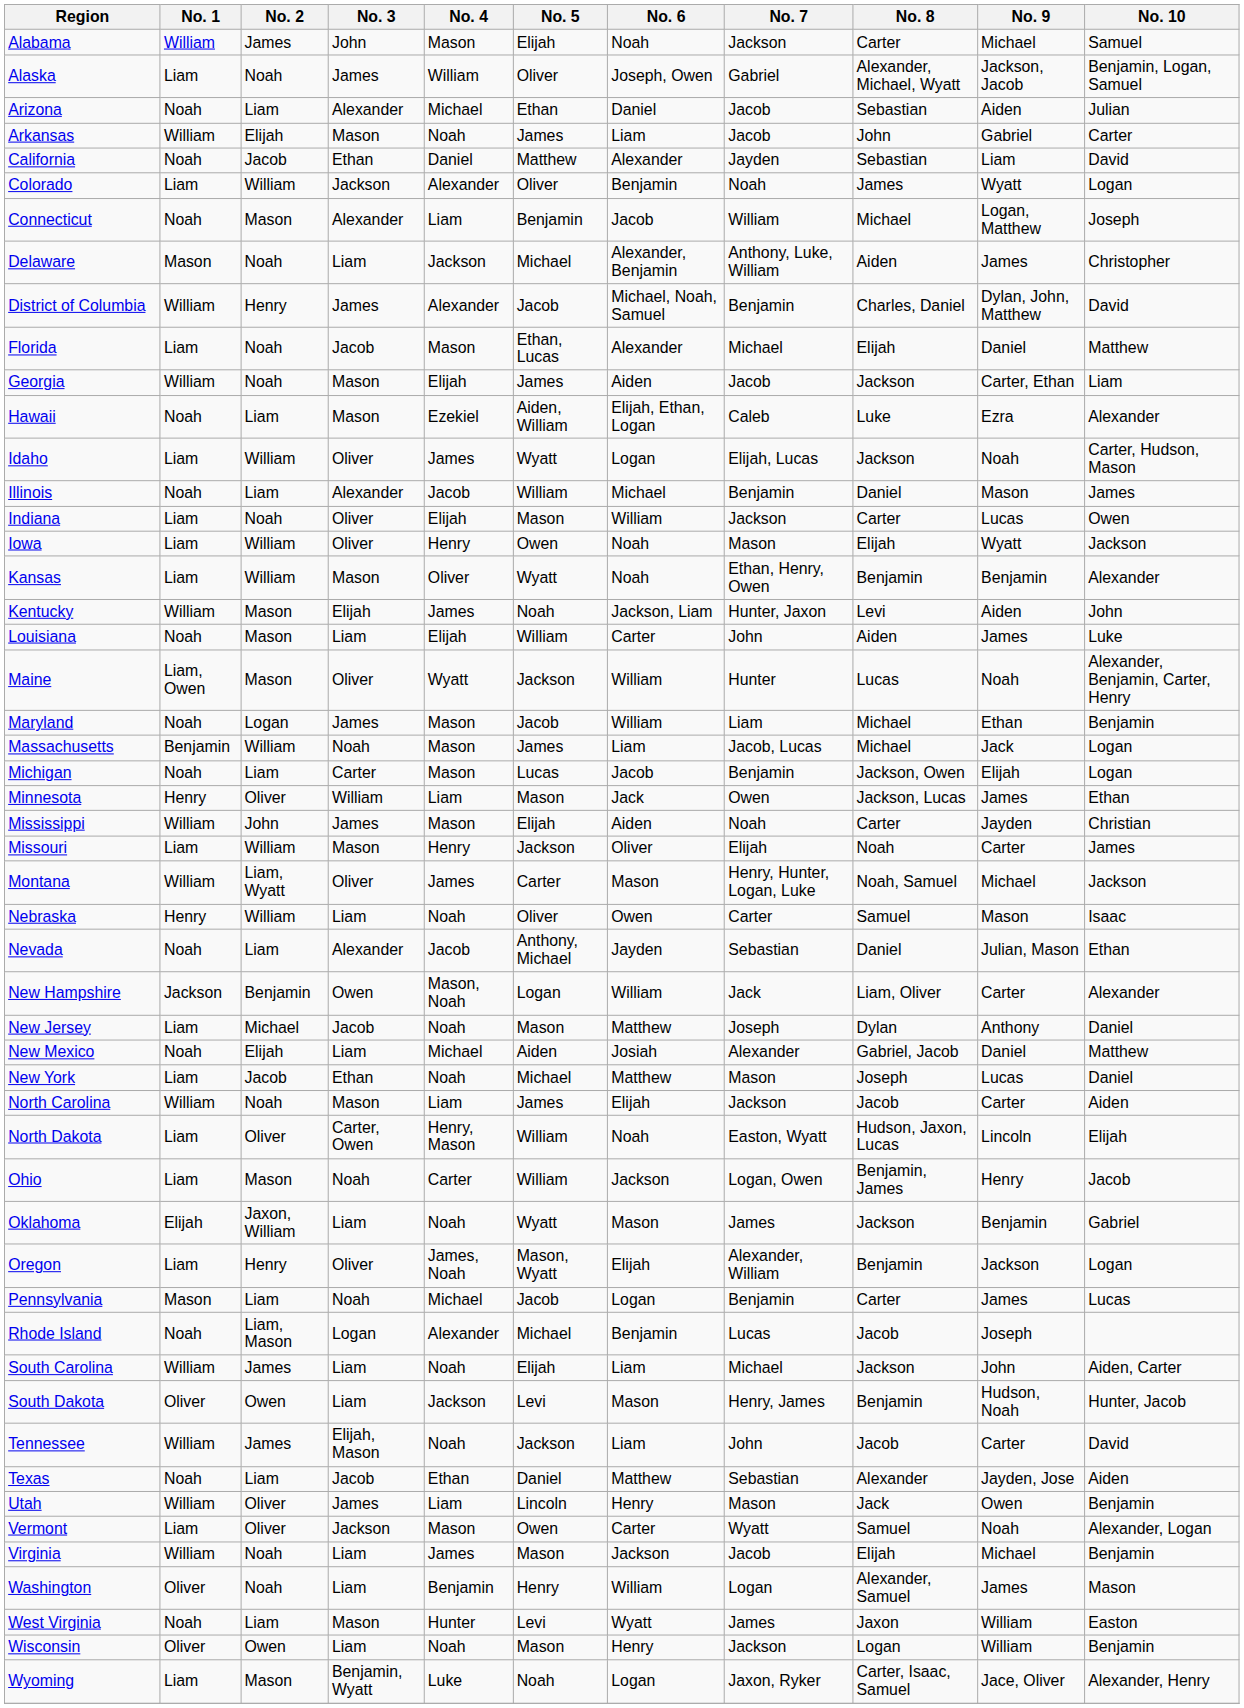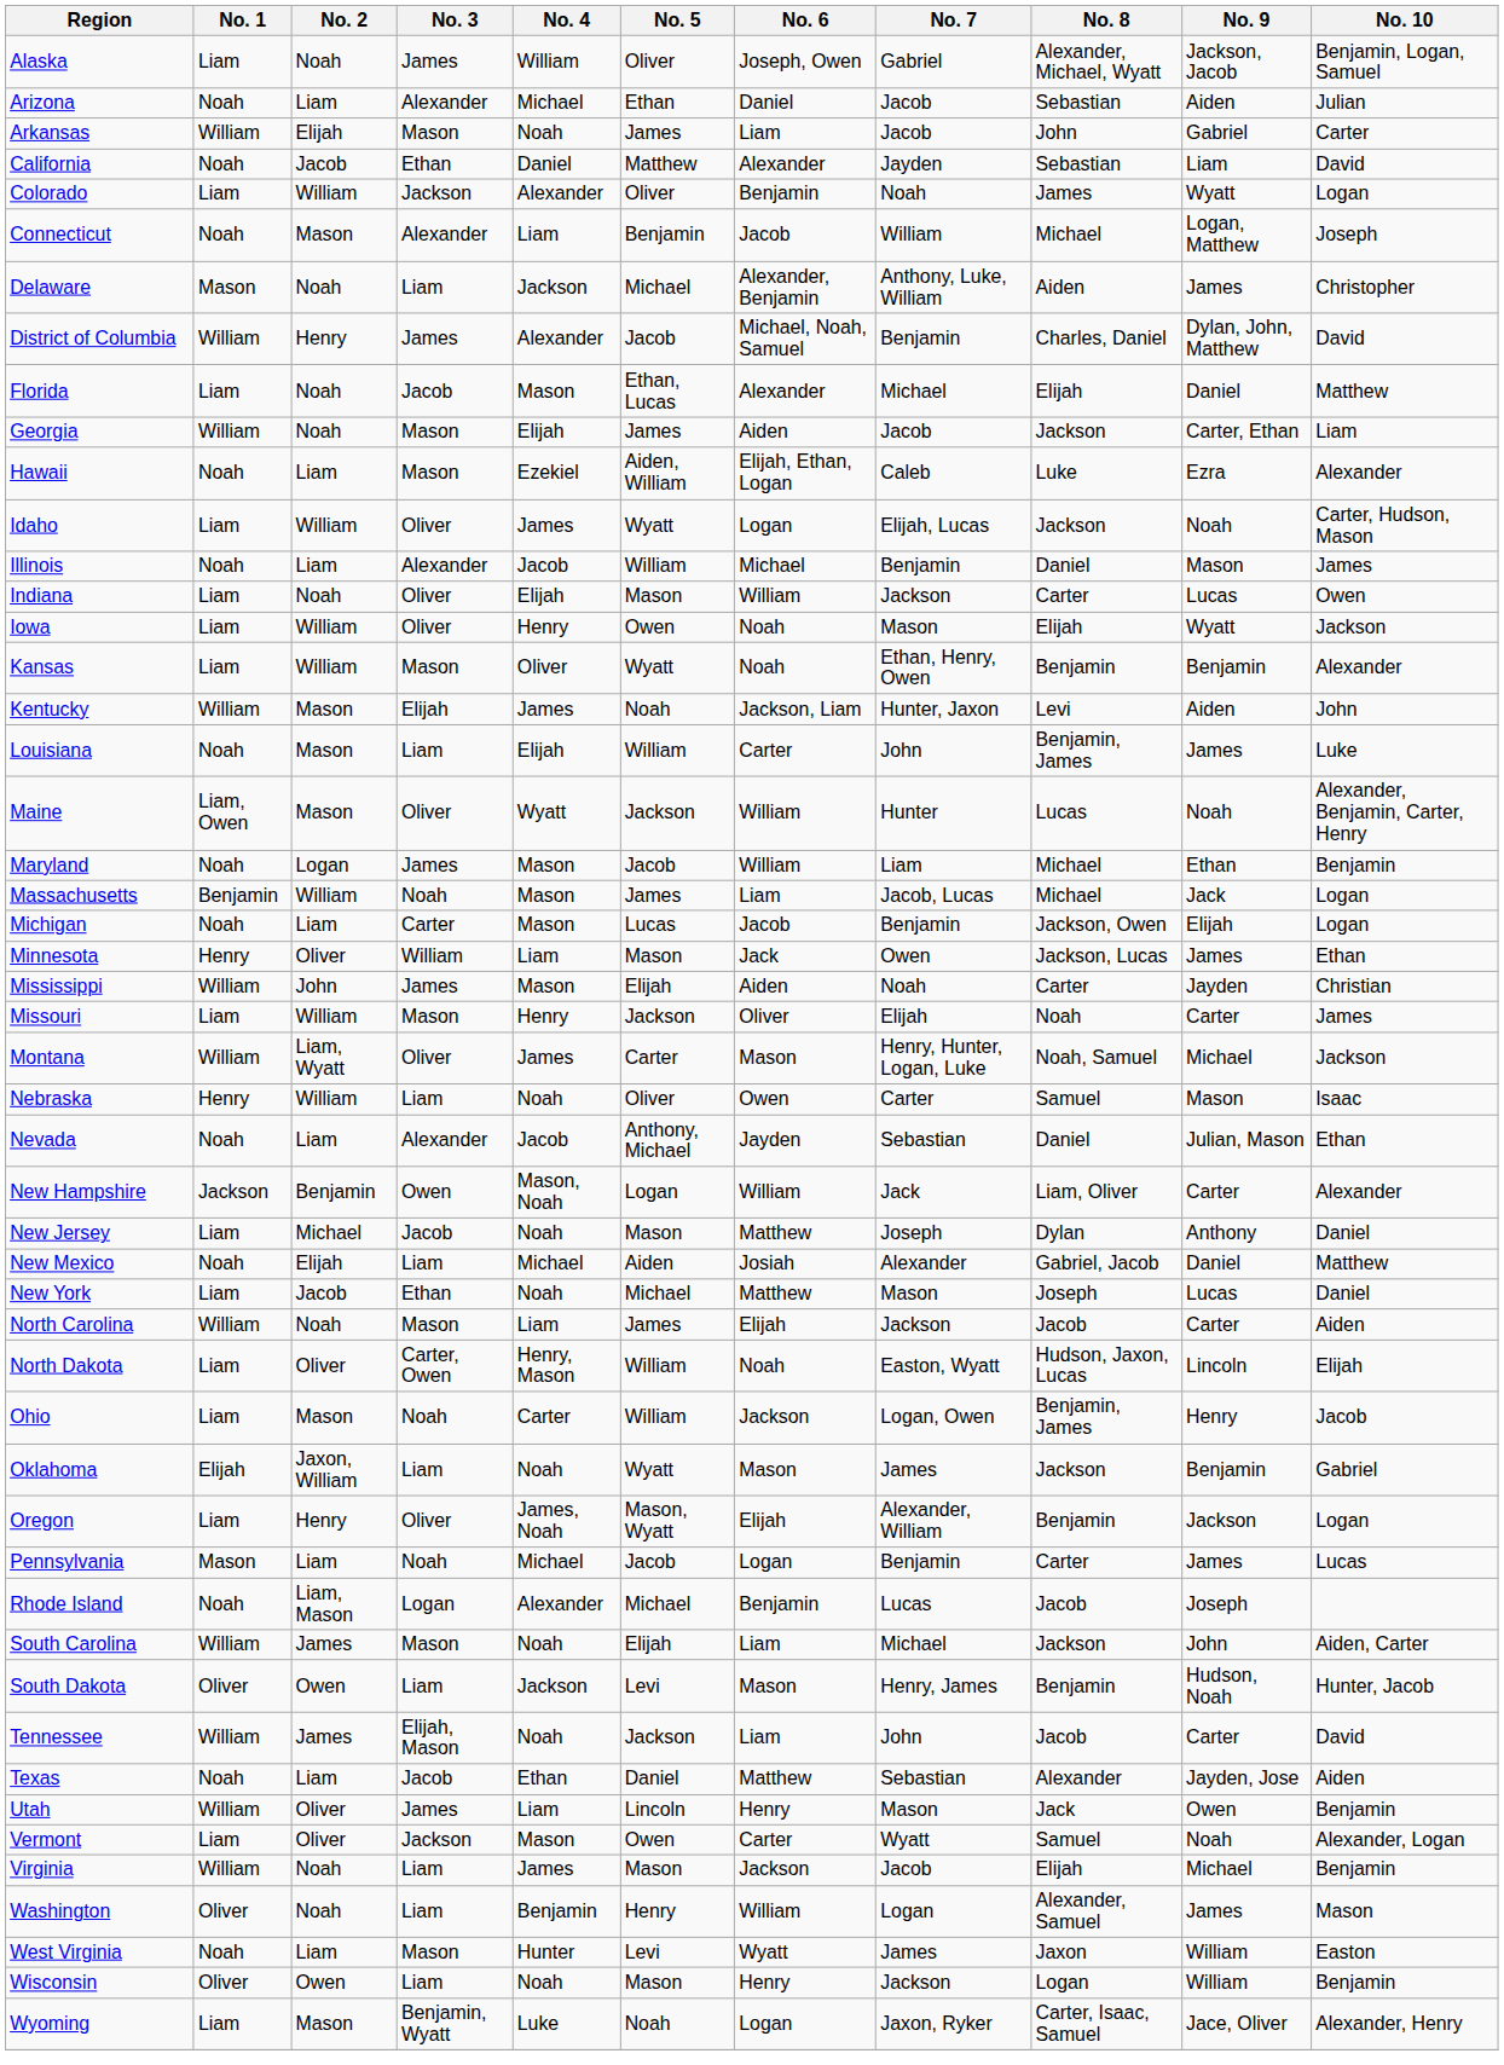- row: Alabama | William | James | John | Mason | Elijah | Noah | Jackson | Carter | Michael | Samuel
Louisiana | No. 8: Aiden -> Benjamin, James
South Carolina | No. 3: Liam -> Mason
